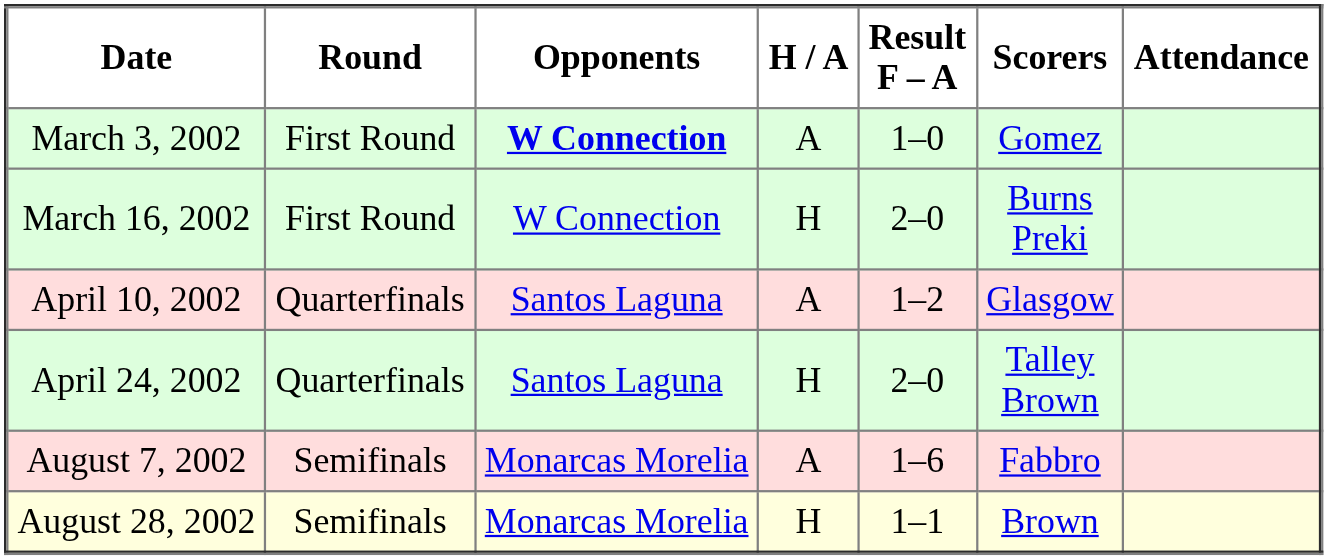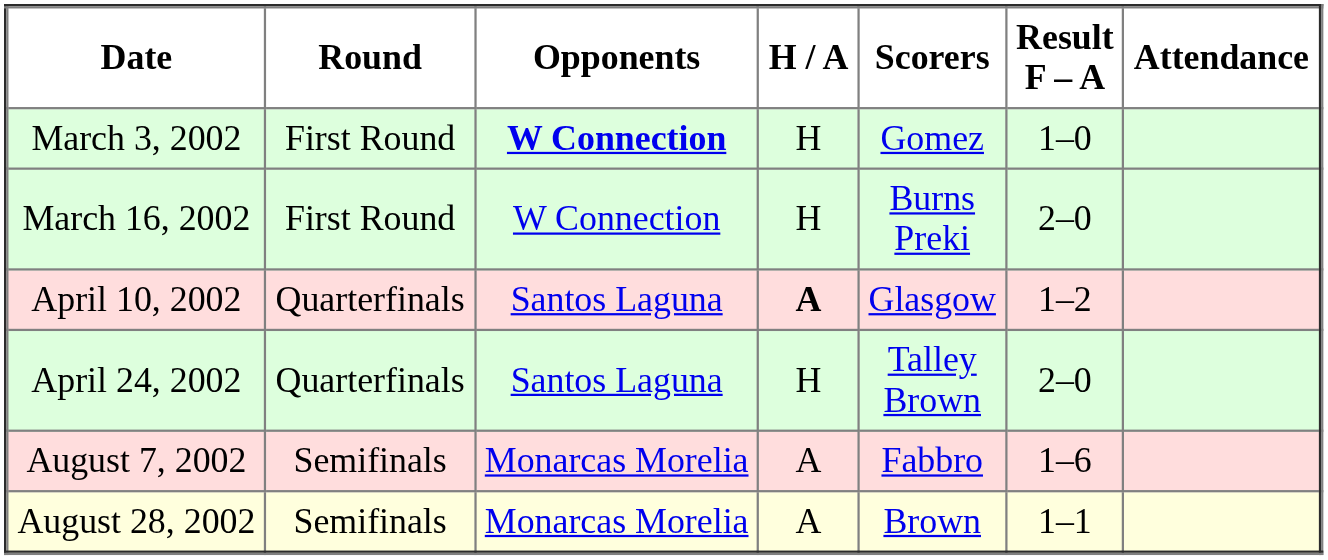columns swapped: Result F – A <-> Scorers
March 3, 2002 | H / A: A -> H
April 10, 2002 | H / A: normal -> bold
August 28, 2002 | H / A: H -> A
